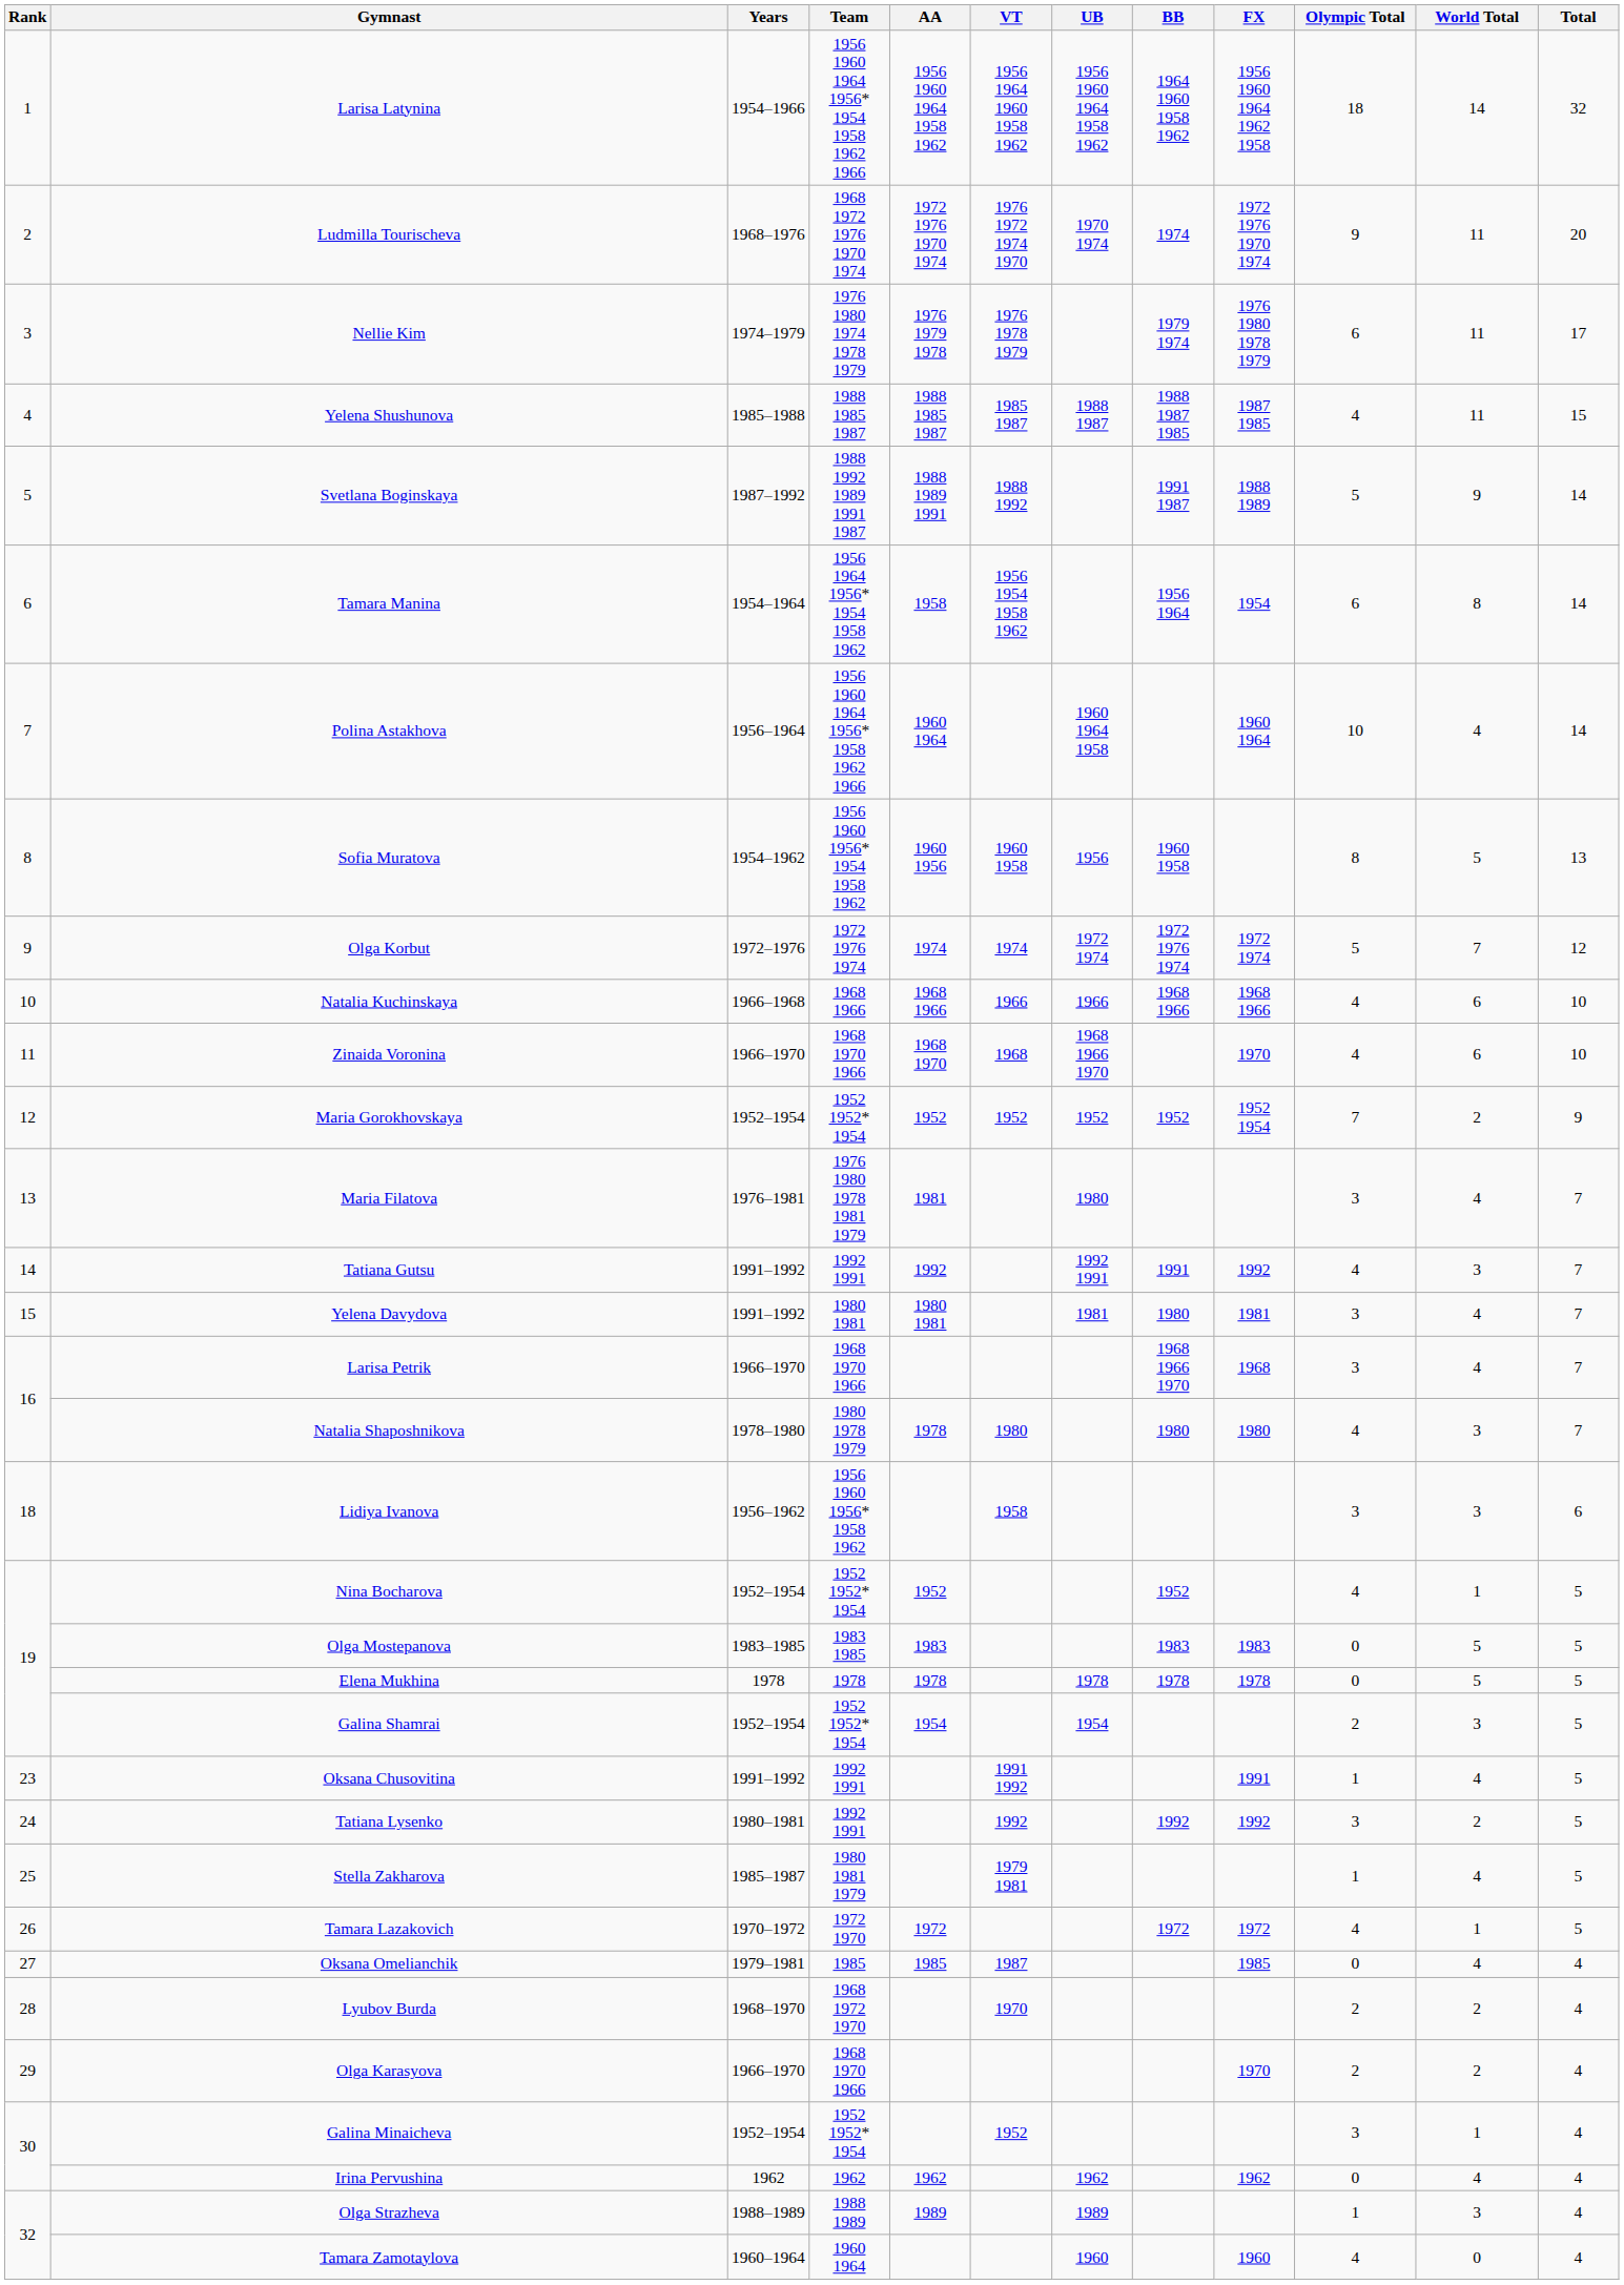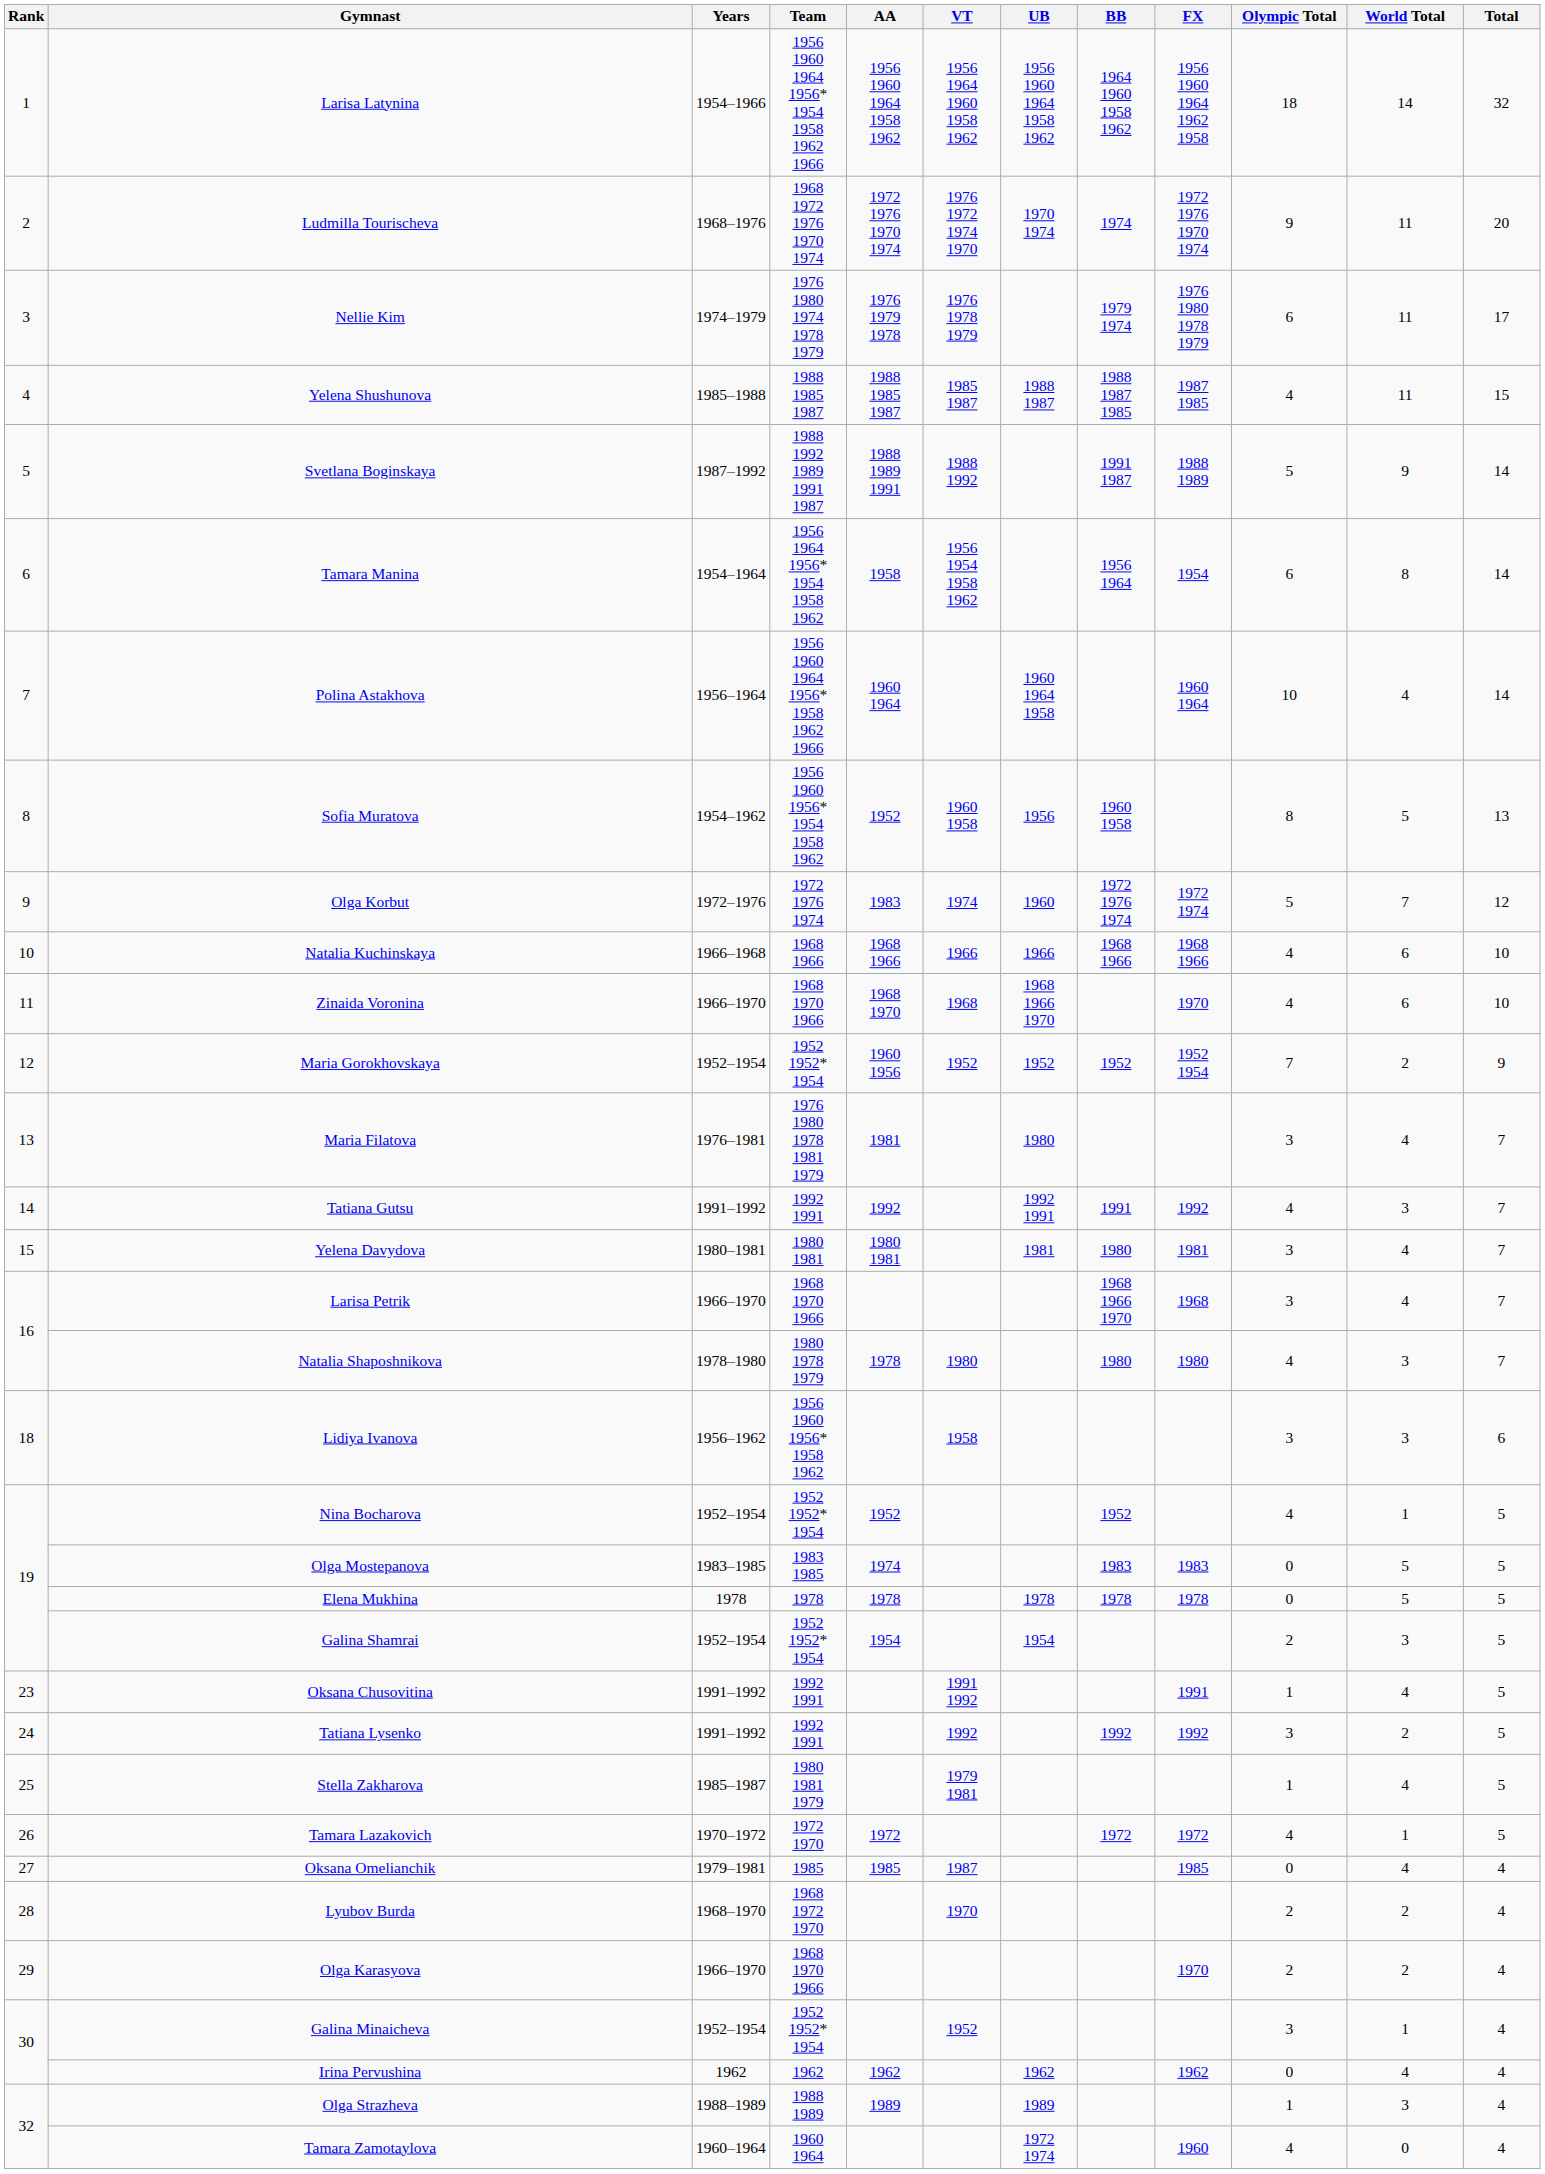Sofia Muratova | AA: 1960 1956 -> 1952
Olga Korbut | AA: 1974 -> 1983
Olga Korbut | UB: 1972 1974 -> 1960
Maria Gorokhovskaya | AA: 1952 -> 1960 1956
Yelena Davydova | Years: 1991–1992 -> 1980–1981
Olga Mostepanova | AA: 1983 -> 1974
Tatiana Lysenko | Years: 1980–1981 -> 1991–1992
Tamara Zamotaylova | UB: 1960 -> 1972 1974
